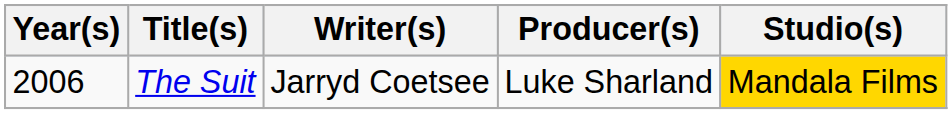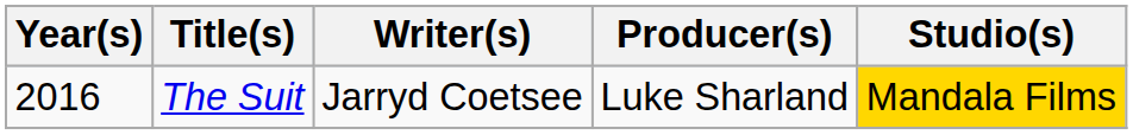The Suit | Year(s): 2006 -> 2016
